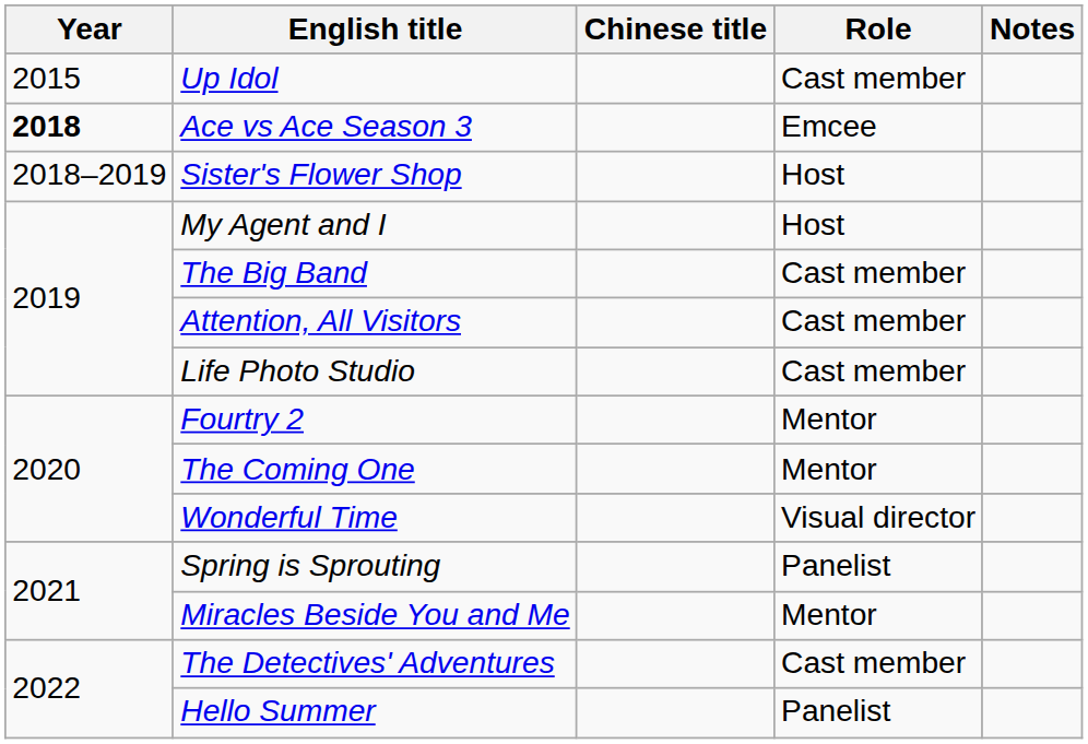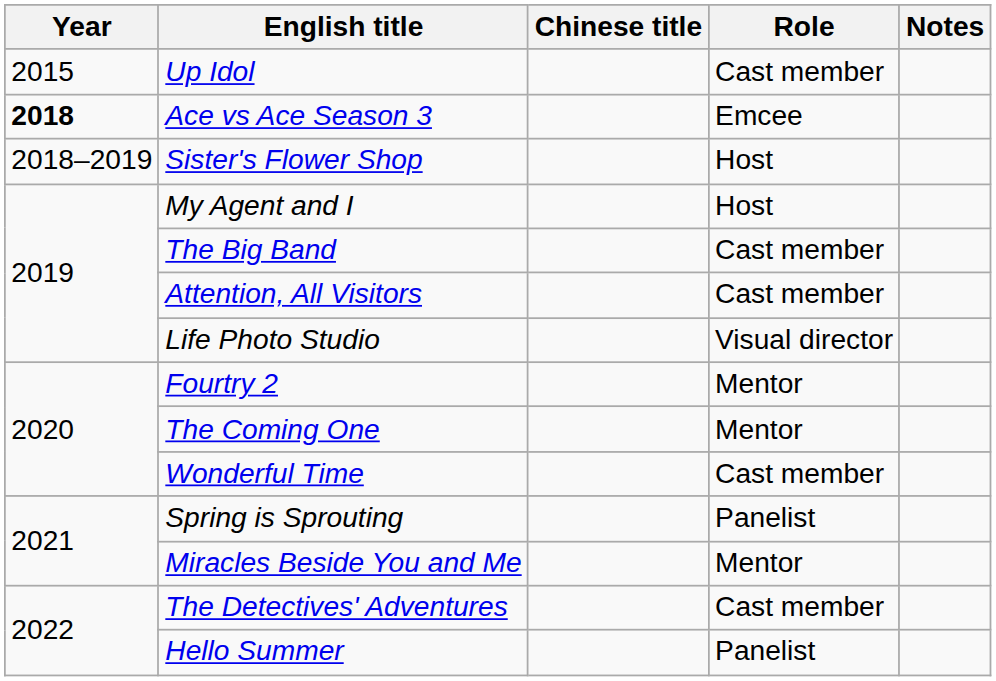Life Photo Studio | Role: Cast member -> Visual director
Wonderful Time | Role: Visual director -> Cast member
